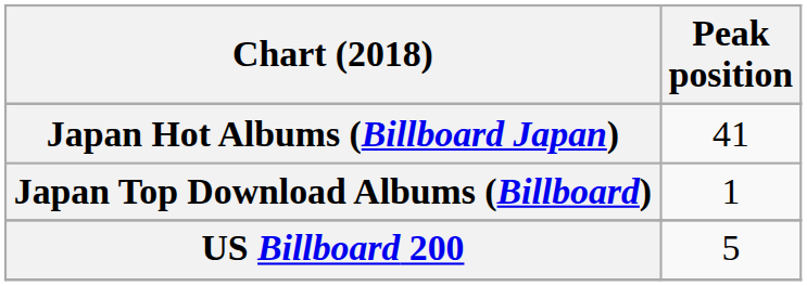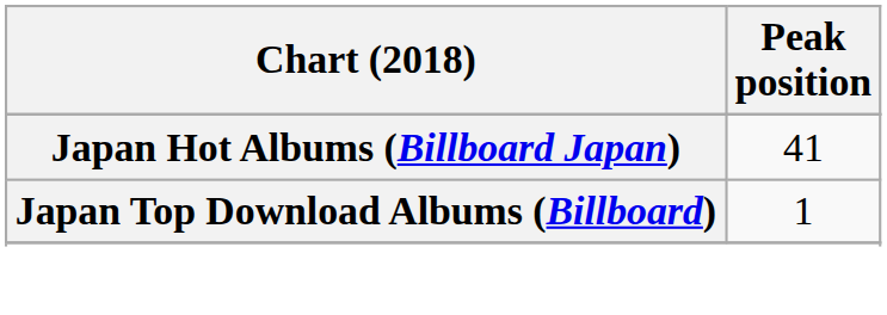- row: US Billboard 200 | 5
